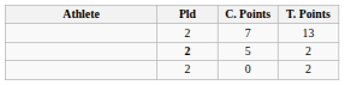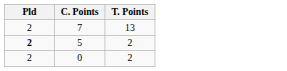- column: Athlete
